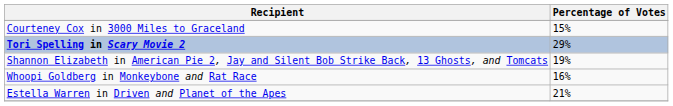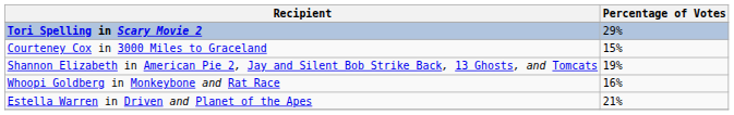rows swapped: Tori Spelling in Scary Movie 2 <-> Courteney Cox in 3000 Miles to Graceland
